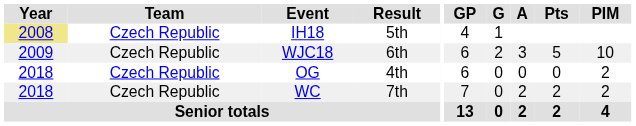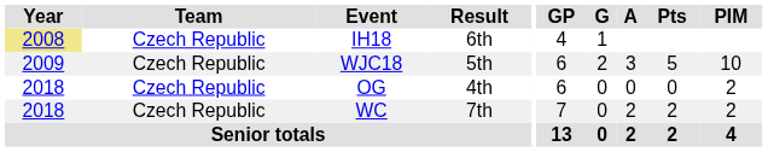IH18 | Result: 5th -> 6th
WJC18 | Result: 6th -> 5th
